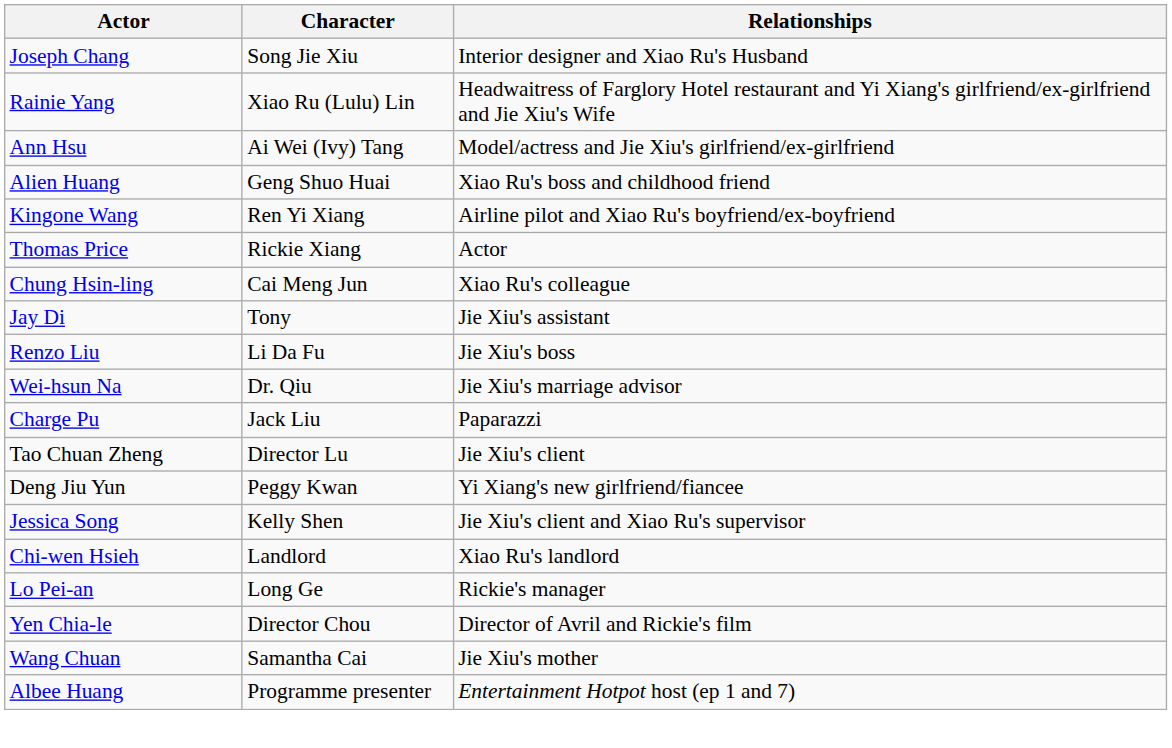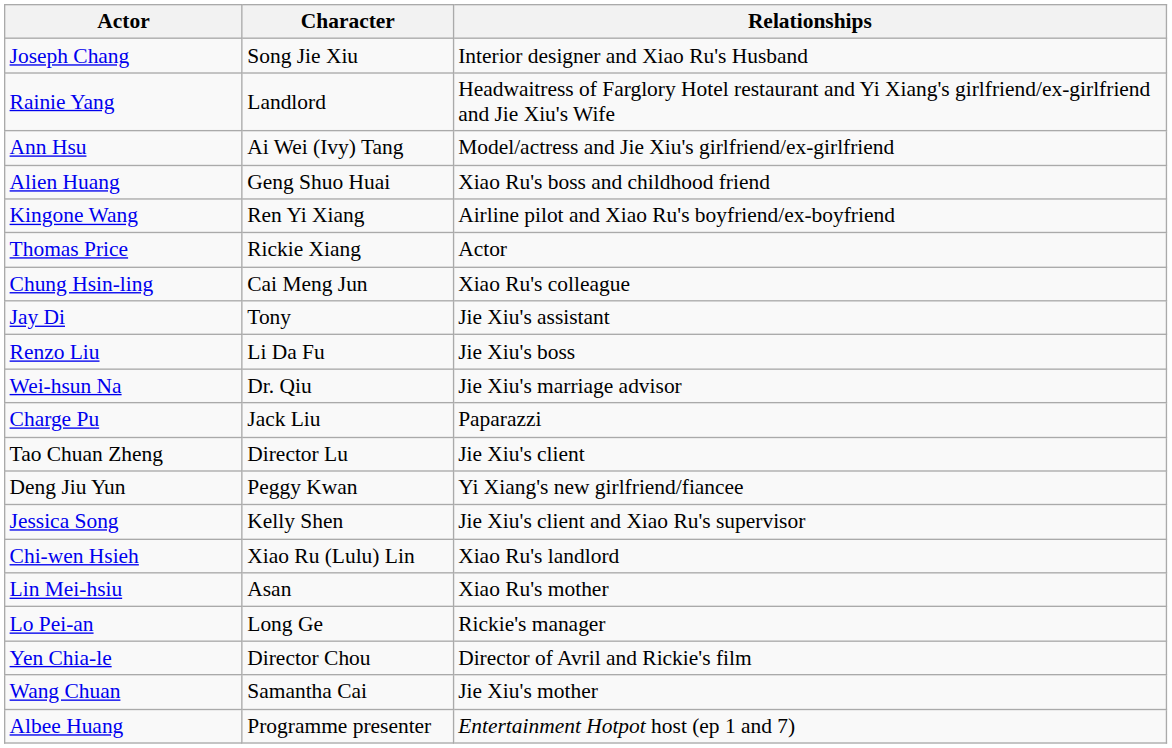Rainie Yang | Character: Xiao Ru (Lulu) Lin -> Landlord
Chi-wen Hsieh | Character: Landlord -> Xiao Ru (Lulu) Lin
+ row: Lin Mei-hsiu | Asan | Xiao Ru's mother
